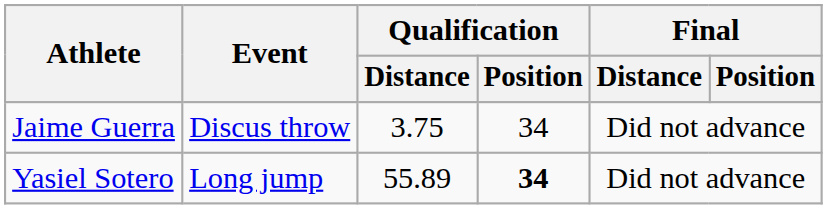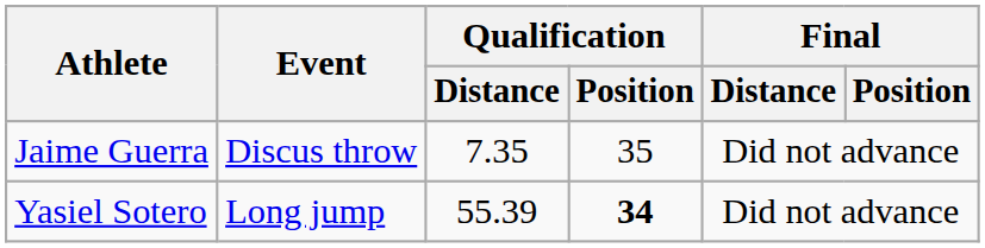Jaime Guerra | Qualification / Distance: 3.75 -> 7.35
Jaime Guerra | Qualification / Position: 34 -> 35
Yasiel Sotero | Qualification / Distance: 55.89 -> 55.39
